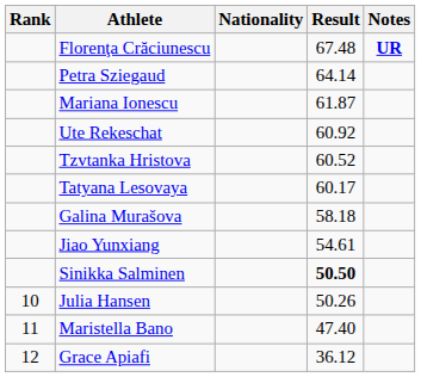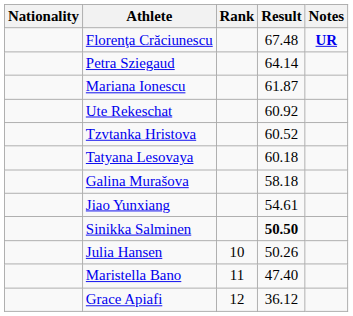columns swapped: Rank <-> Nationality
Tatyana Lesovaya | Result: 60.17 -> 60.18
